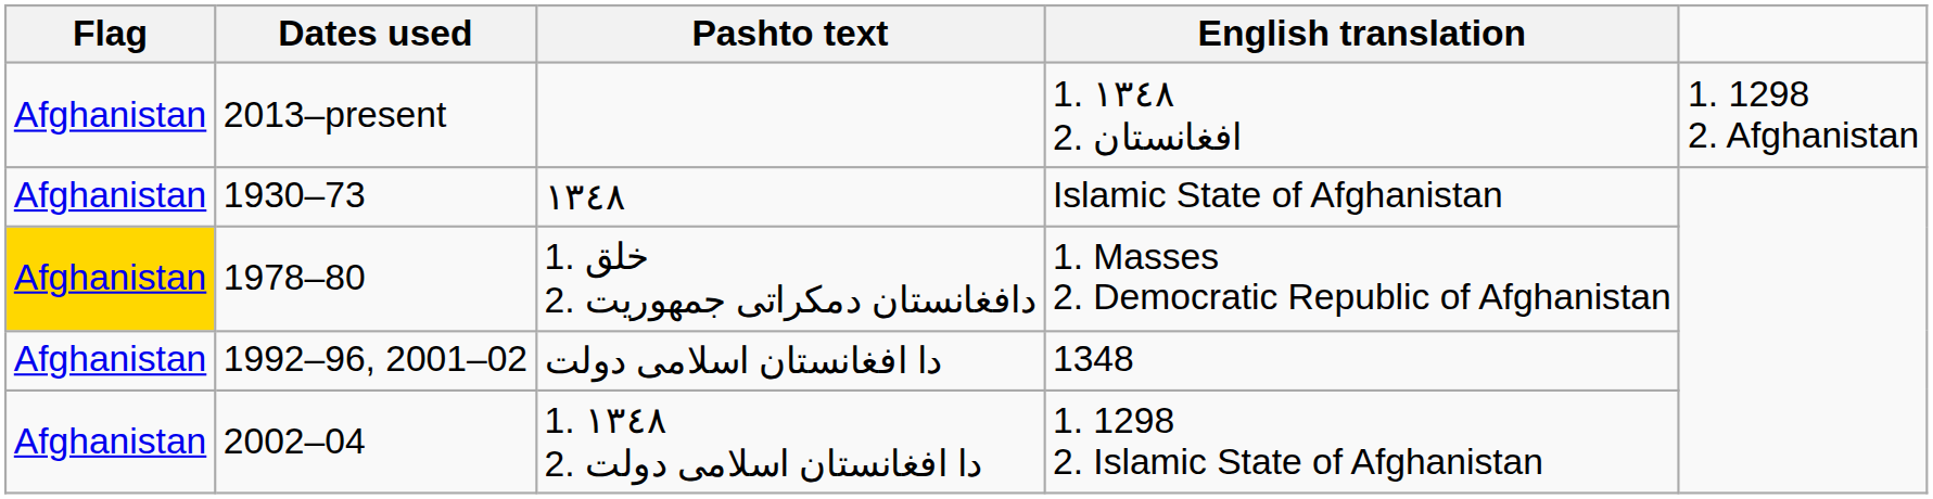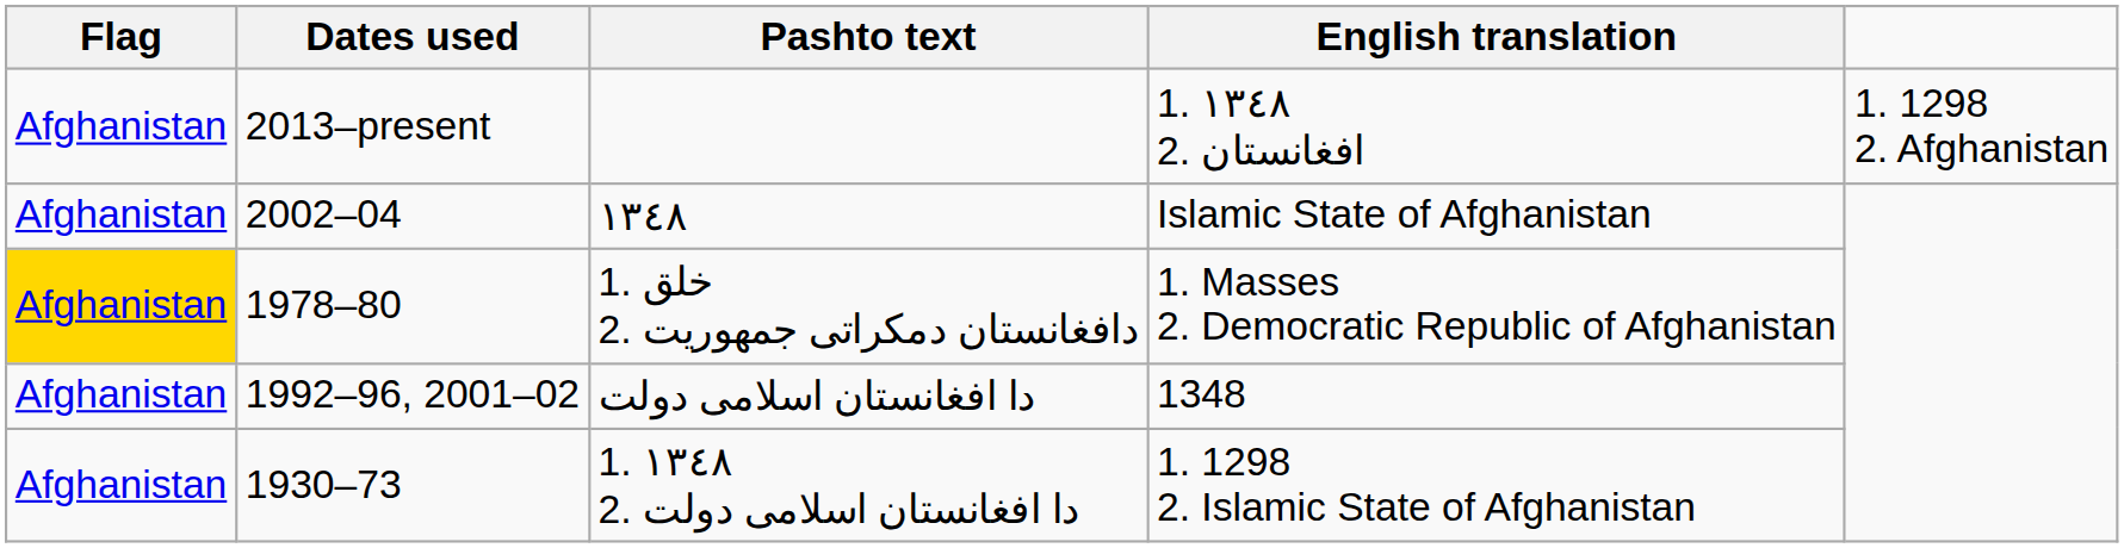١٣٤٨ | Dates used: 1930–73 -> 2002–04
1. ١٣٤٨ 2. دا افغانستان اسلامی دولت | Dates used: 2002–04 -> 1930–73
